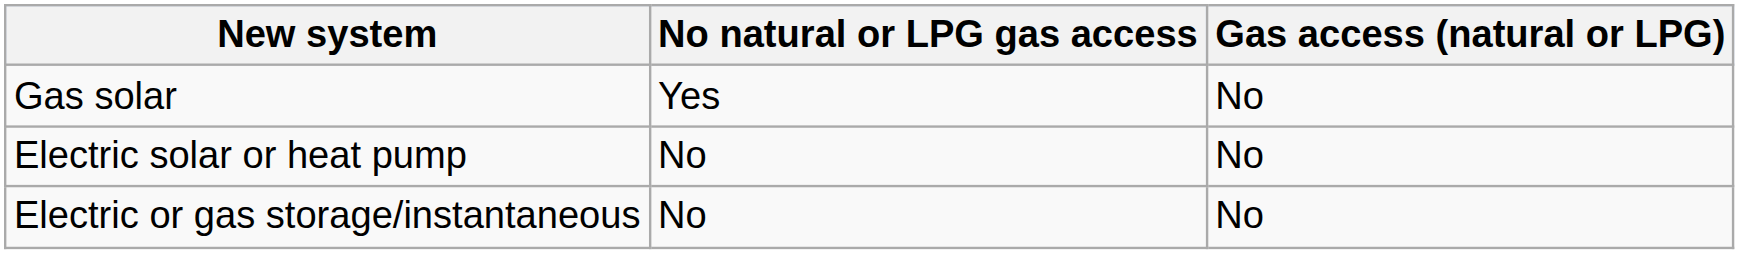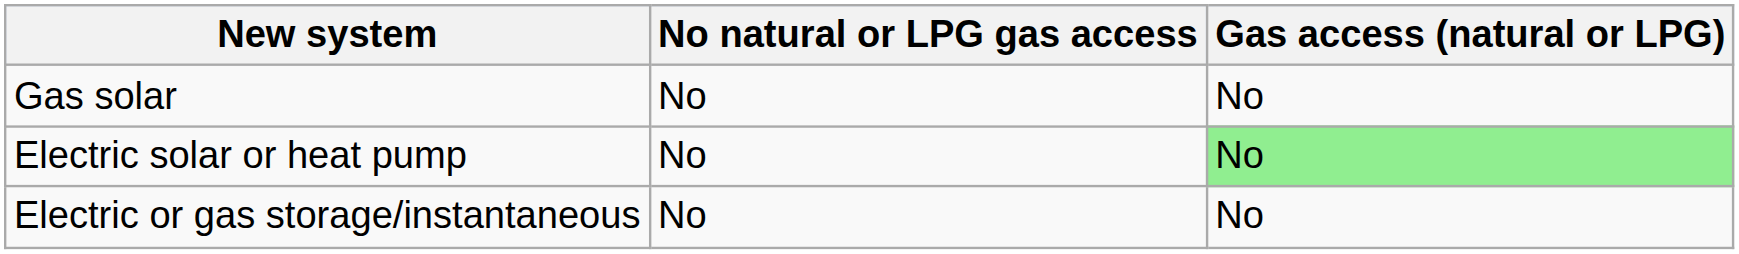Gas solar | No natural or LPG gas access: Yes -> No
Electric solar or heat pump | Gas access (natural or LPG): no background -> lightgreen background
